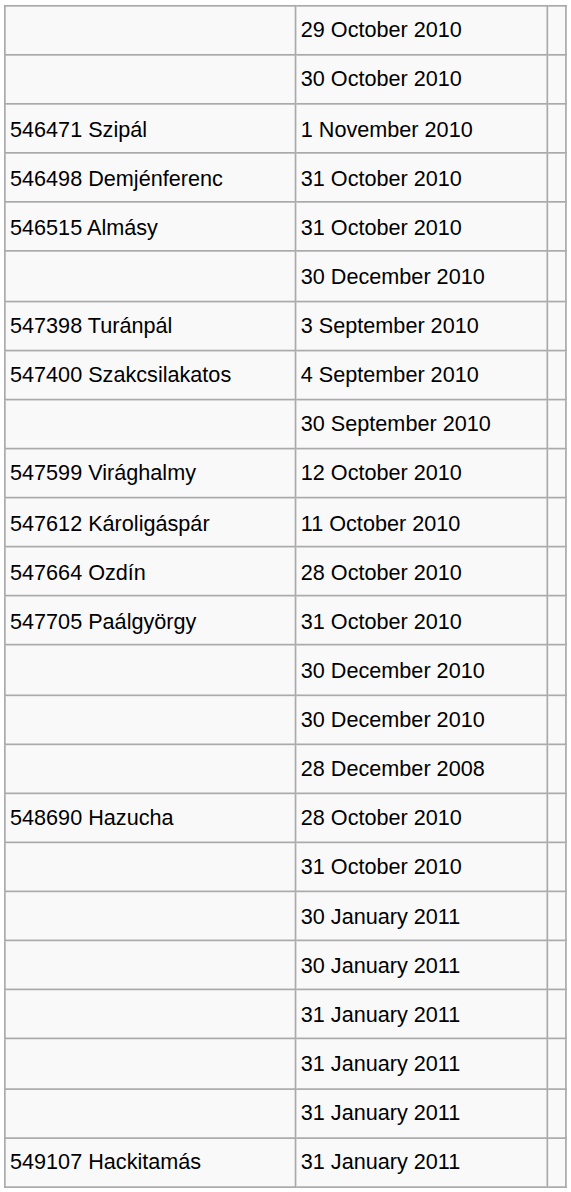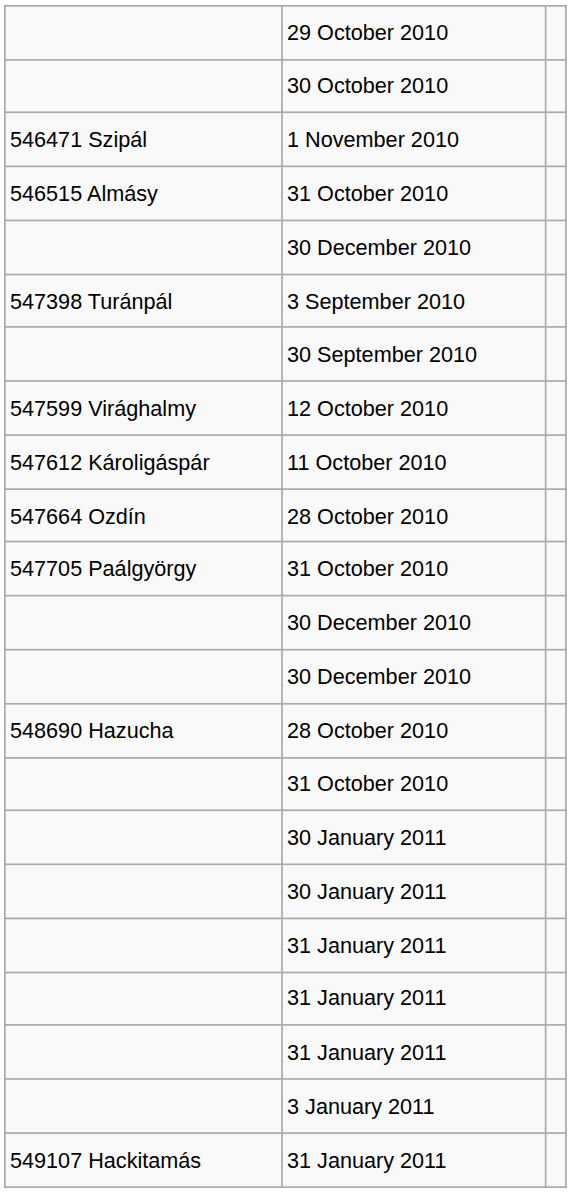- row: 546498 Demjénferenc | 31 October 2010
- row: 547400 Szakcsilakatos | 4 September 2010
- row: 28 December 2008
+ row: 3 January 2011
